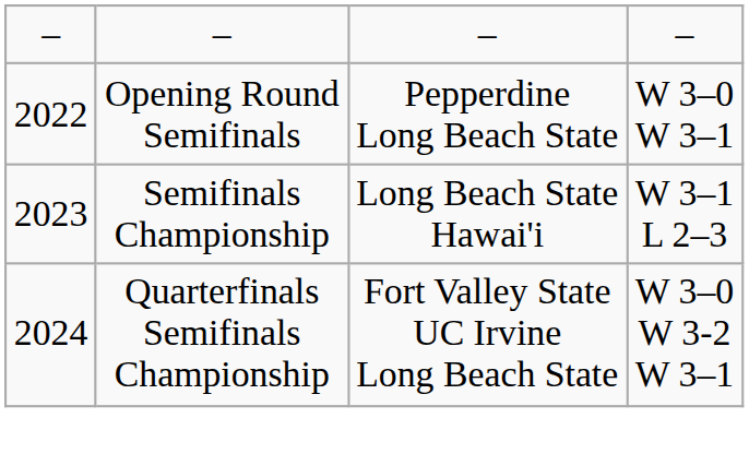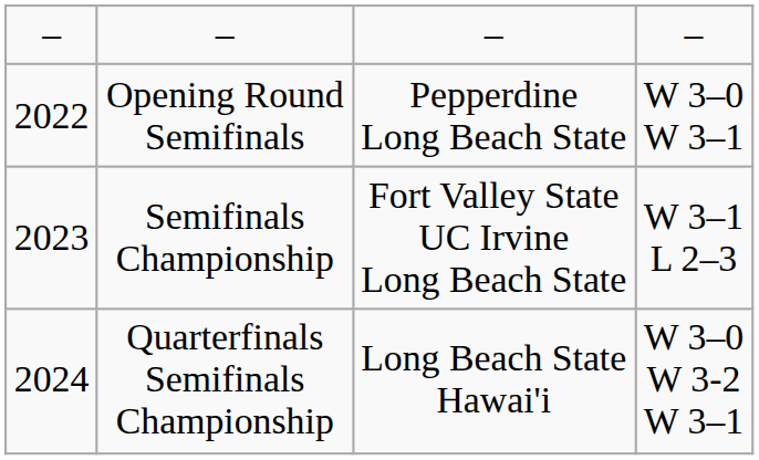Semifinals Championship | column 3: Long Beach State Hawai'i -> Fort Valley State UC Irvine Long Beach State
Quarterfinals Semifinals Championship | column 3: Fort Valley State UC Irvine Long Beach State -> Long Beach State Hawai'i
